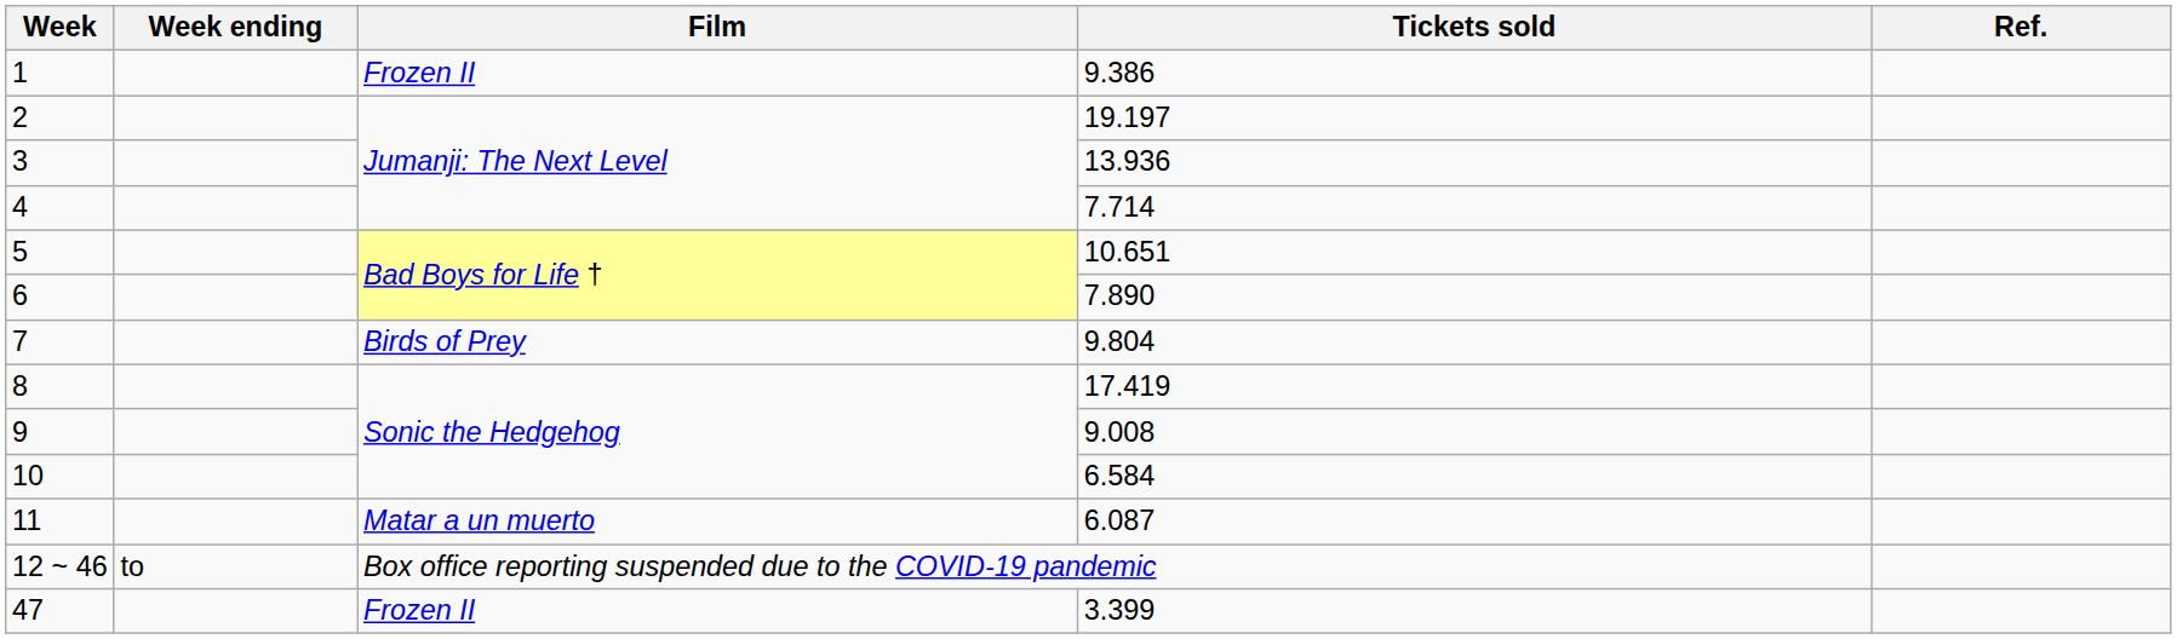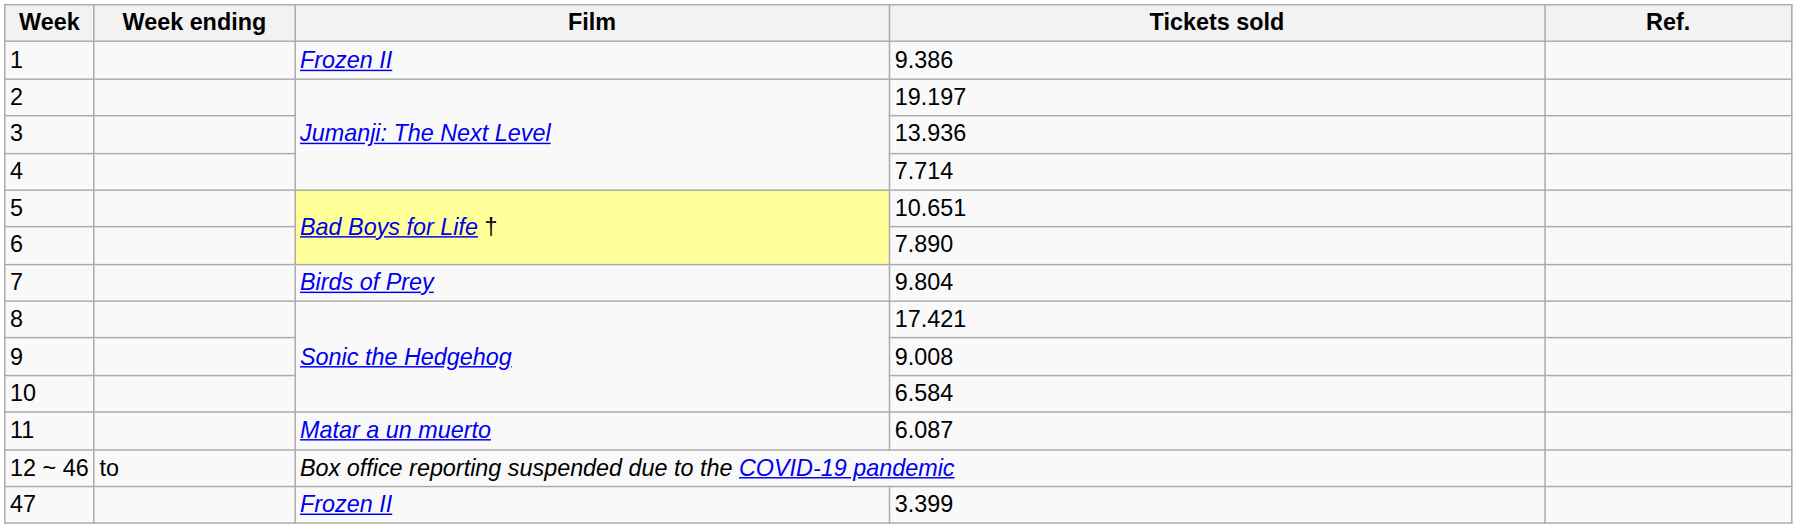8 | Tickets sold: 17.419 -> 17.421
